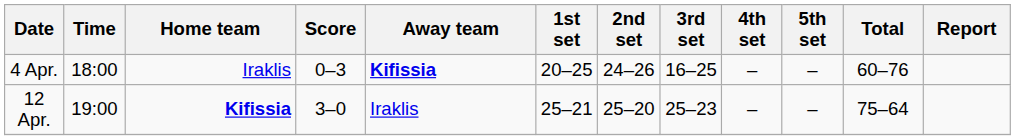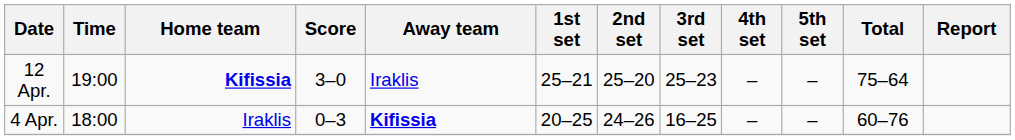rows swapped: 4 Apr. <-> 12 Apr.
